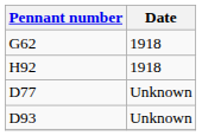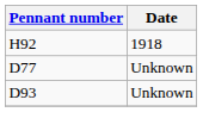- row: G62 | 1918
